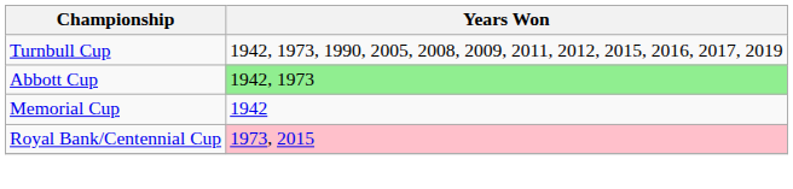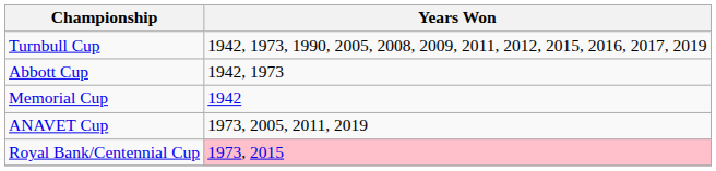Abbott Cup | Years Won: lightgreen background -> no background
+ row: ANAVET Cup | 1973, 2005, 2011, 2019
